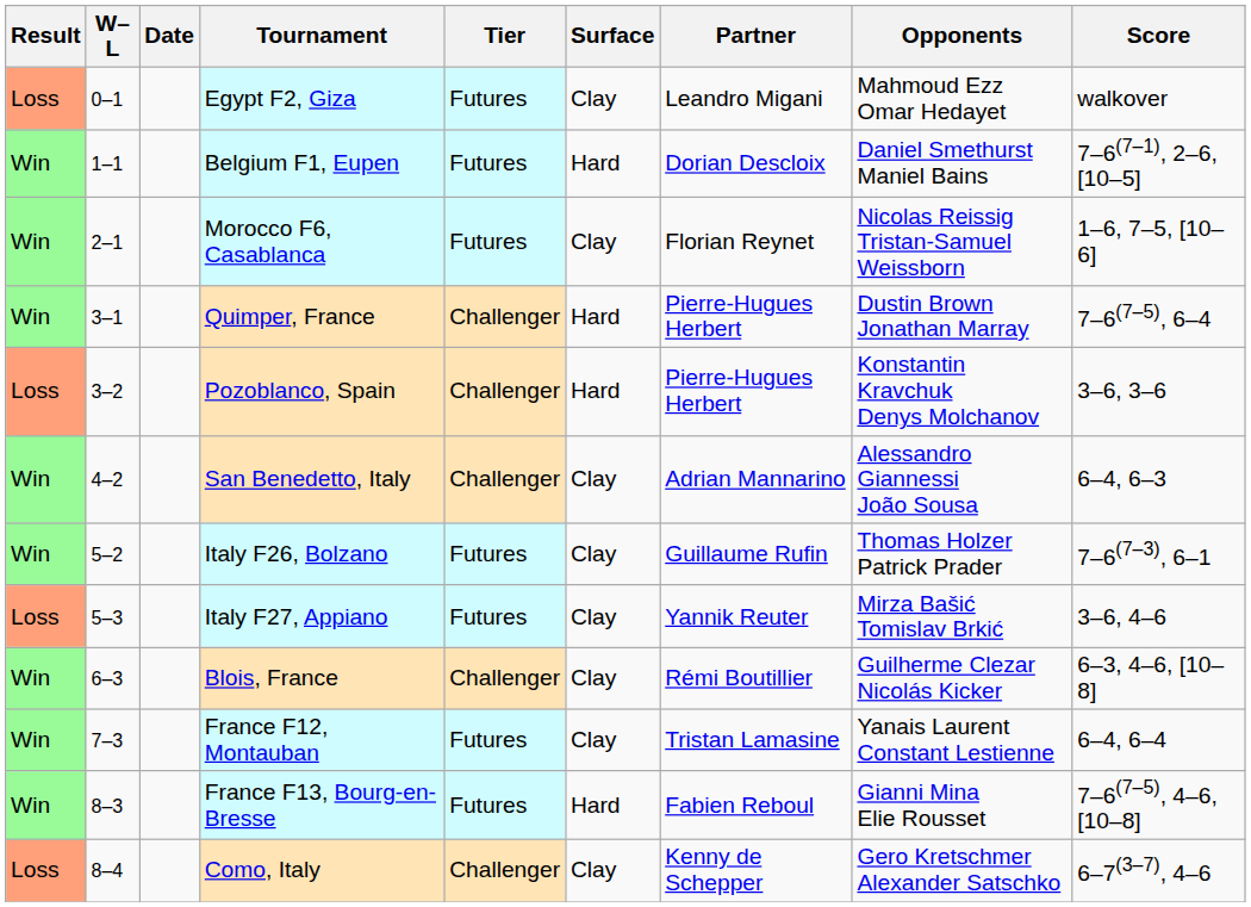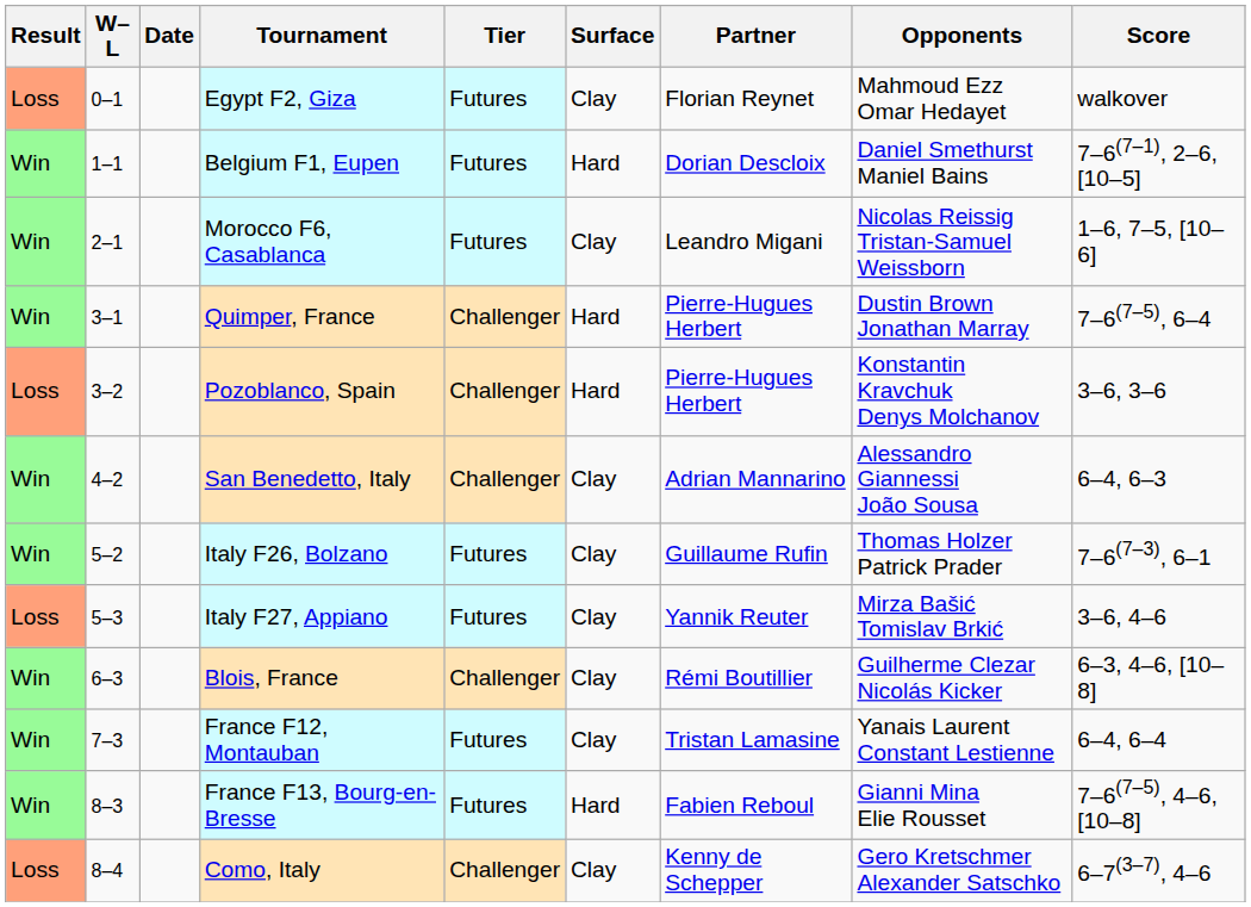Egypt F2, Giza | Partner: Leandro Migani -> Florian Reynet
Morocco F6, Casablanca | Partner: Florian Reynet -> Leandro Migani
